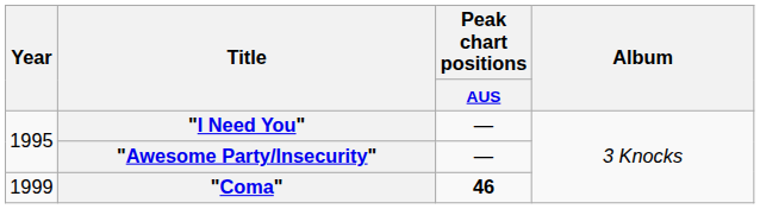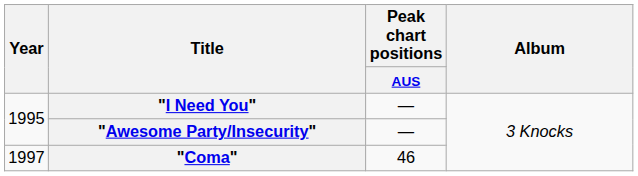"Coma" | Year: 1999 -> 1997
"Coma" | Peak chart positions / AUS: bold -> normal
